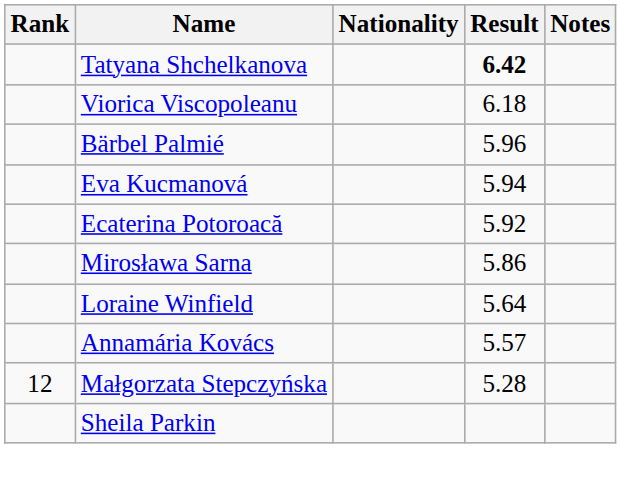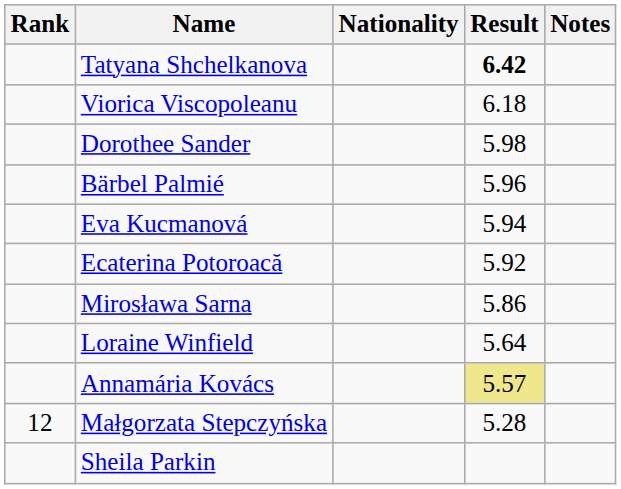+ row: Dorothee Sander | 5.98
Annamária Kovács | Result: no background -> khaki background
